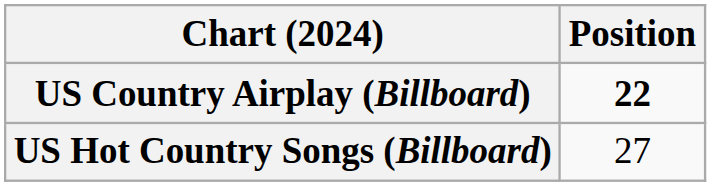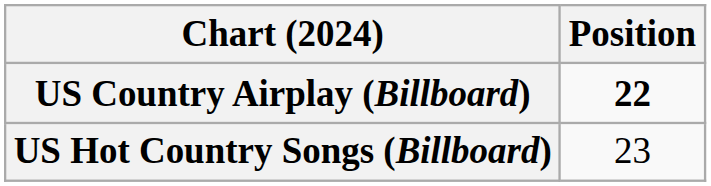US Hot Country Songs (Billboard) | Position: 27 -> 23
